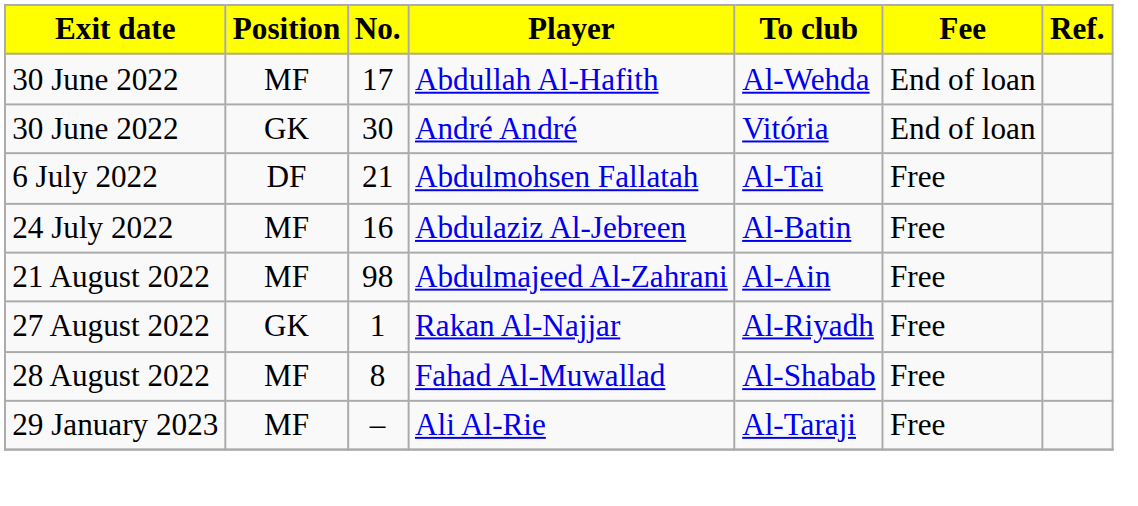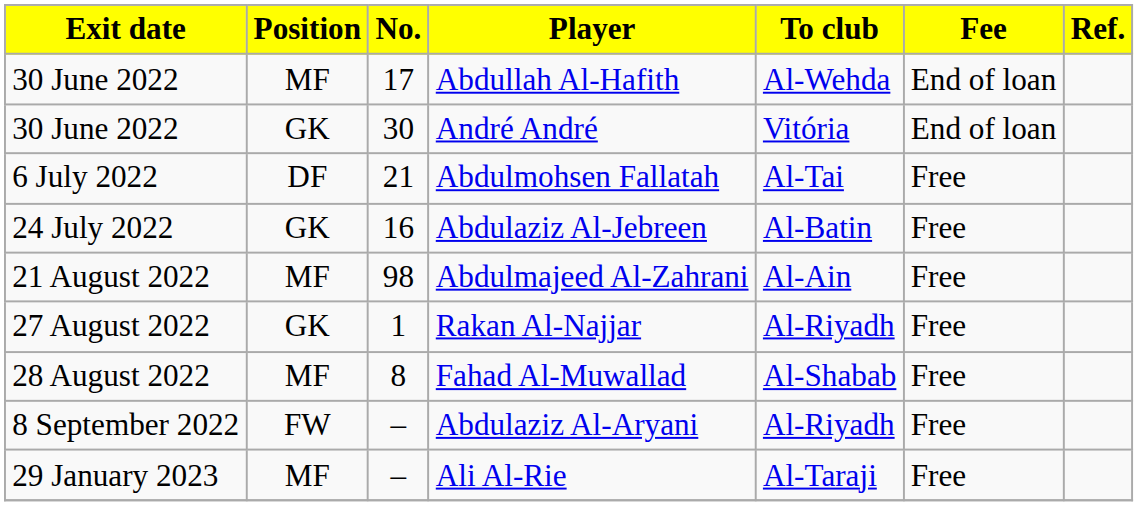Abdulaziz Al-Jebreen | Position: MF -> GK
+ row: 8 September 2022 | FW | – | Abdulaziz Al-Aryani | Al-Riyadh | Free
